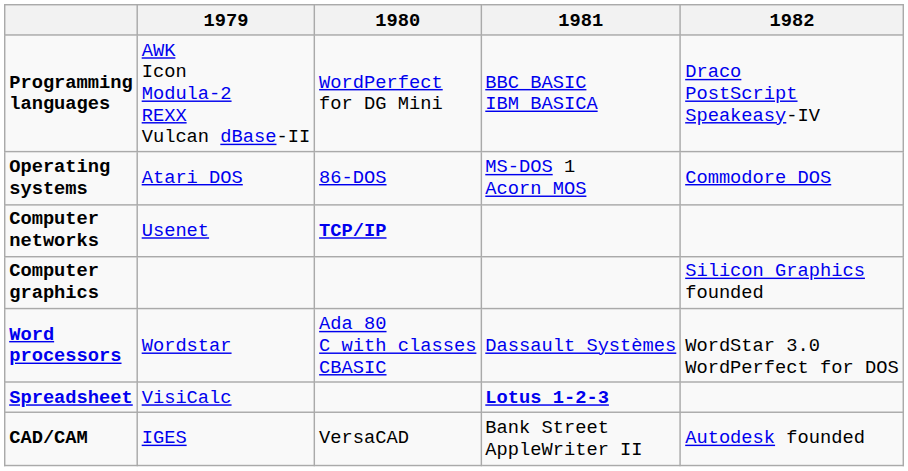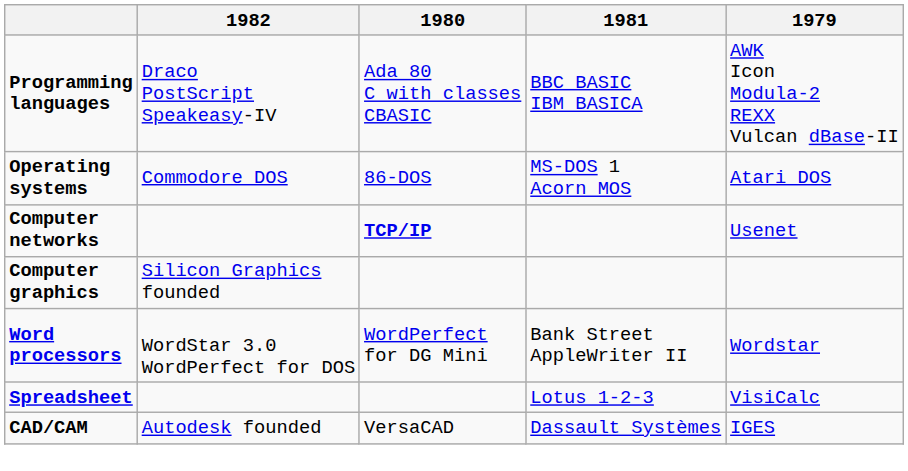columns swapped: 1979 <-> 1982
Programming languages | 1980: WordPerfect for DG Mini -> Ada 80 C with classes CBASIC
Word processors | 1980: Ada 80 C with classes CBASIC -> WordPerfect for DG Mini
Word processors | 1981: Dassault Systèmes -> Bank Street AppleWriter II
Spreadsheet | 1981: bold -> normal
CAD/CAM | 1981: Bank Street AppleWriter II -> Dassault Systèmes
